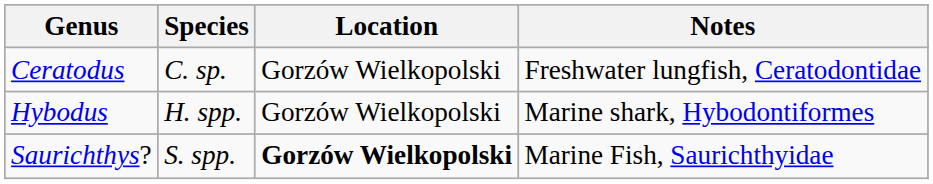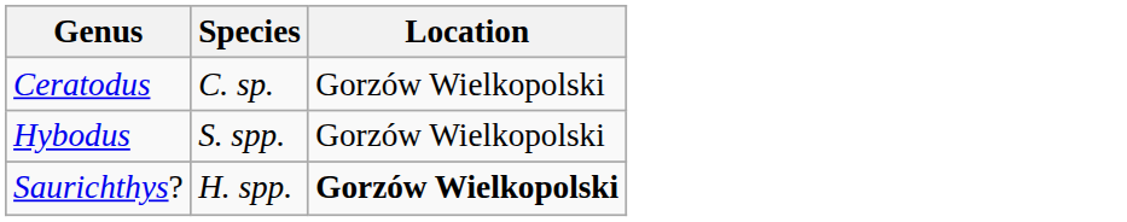- column: Notes | Freshwater lungfish, Ceratodontidae | Marine shark, Hybodontiformes | Marine Fish, Saurichthyidae
Hybodus | Species: H. spp. -> S. spp.
Saurichthys? | Species: S. spp. -> H. spp.
